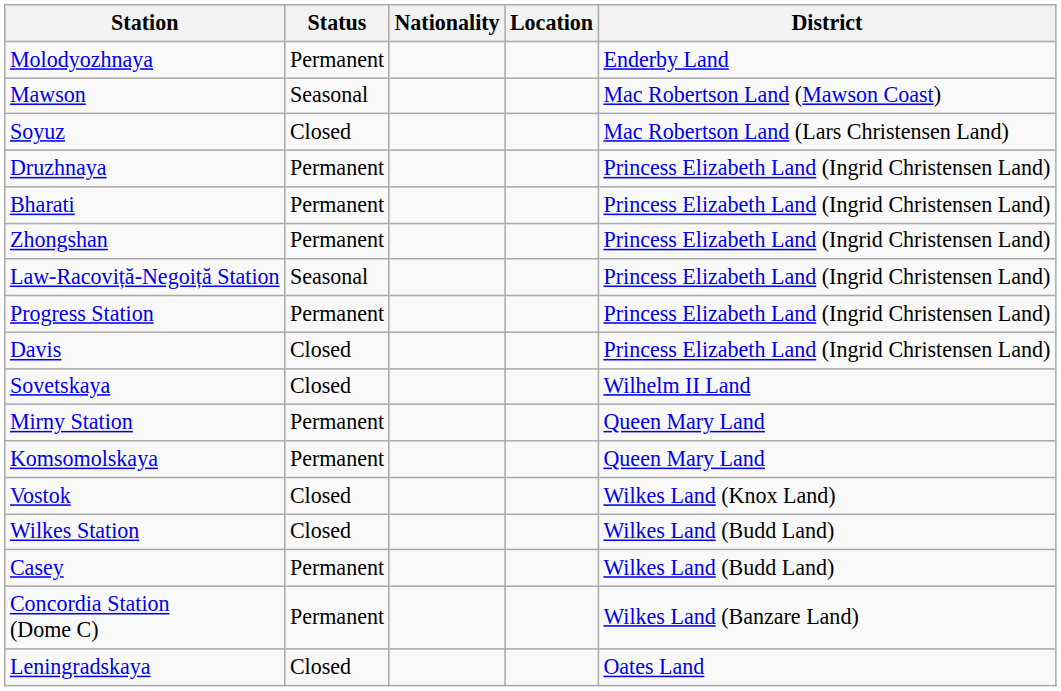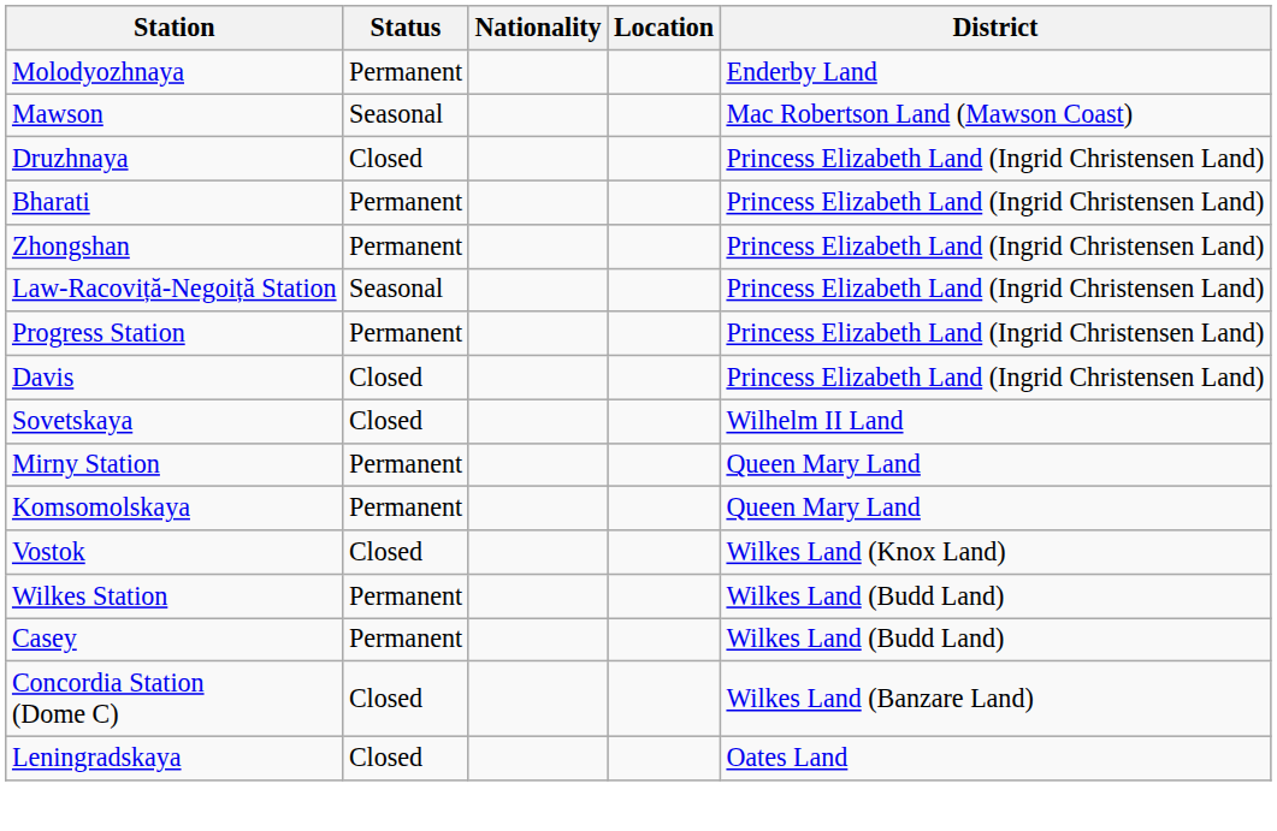- row: Soyuz | Closed | Mac Robertson Land (Lars Christensen Land)
Druzhnaya | Status: Permanent -> Closed
Wilkes Station | Status: Closed -> Permanent
Concordia Station (Dome C) | Status: Permanent -> Closed
